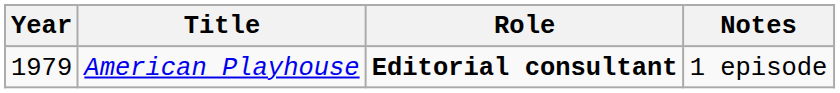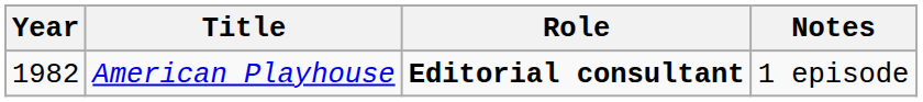American Playhouse | Year: 1979 -> 1982
